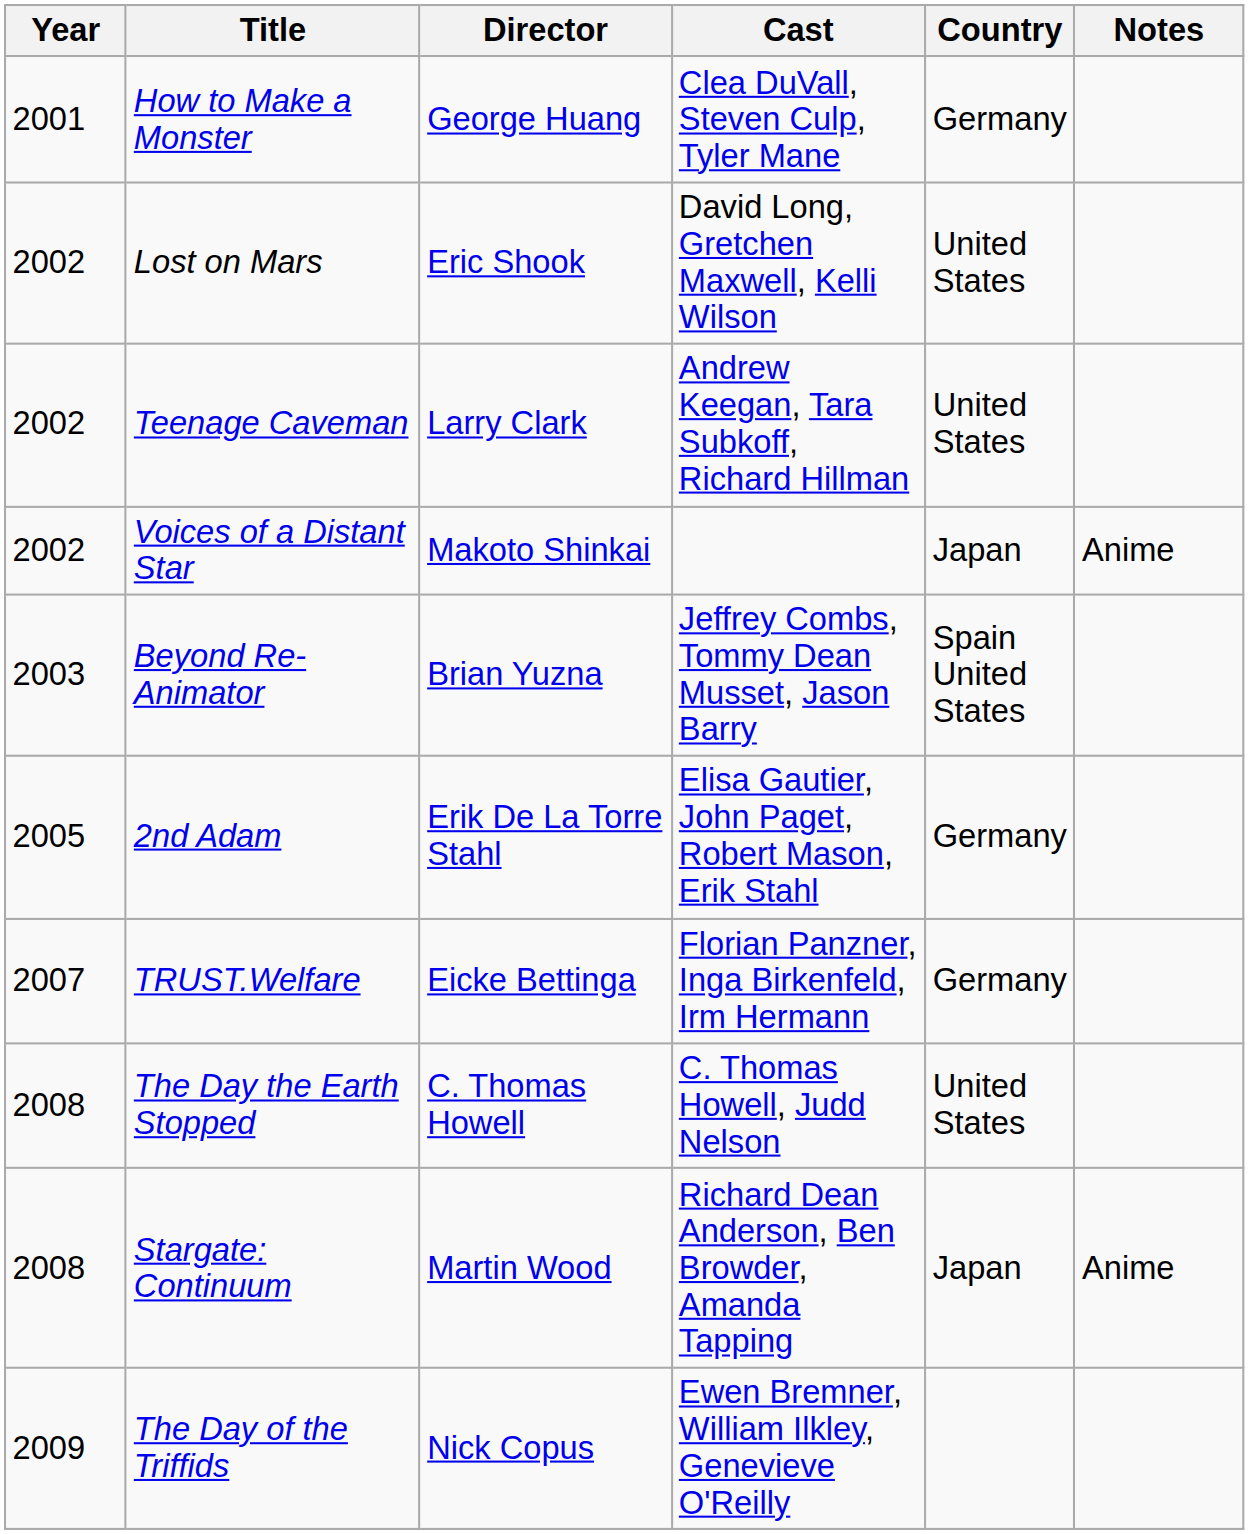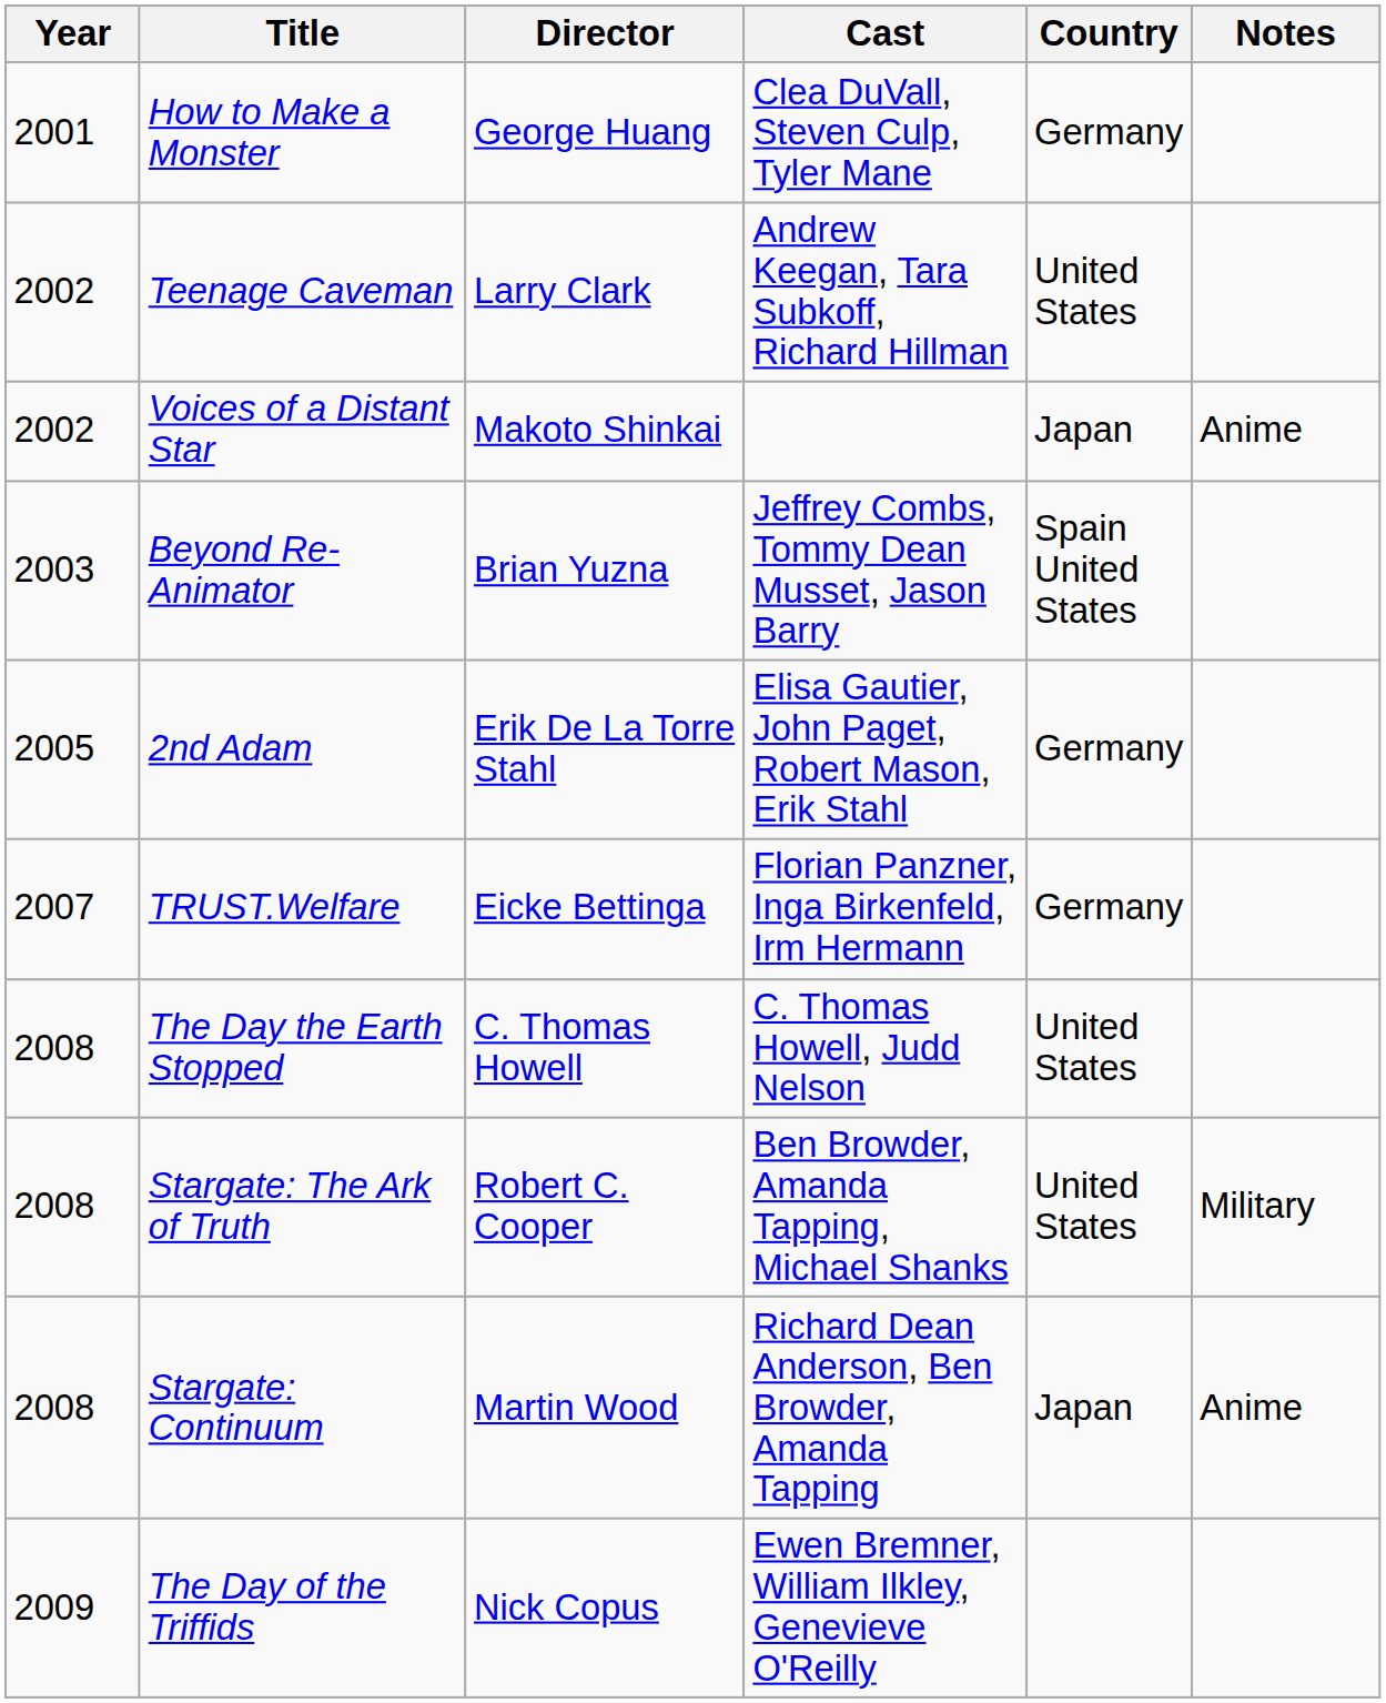- row: 2002 | Lost on Mars | Eric Shook | David Long, Gretchen Maxwell, Kelli Wilson | United States
+ row: 2008 | Stargate: The Ark of Truth | Robert C. Cooper | Ben Browder, Amanda Tapping, Michael Shanks | United States | Military
